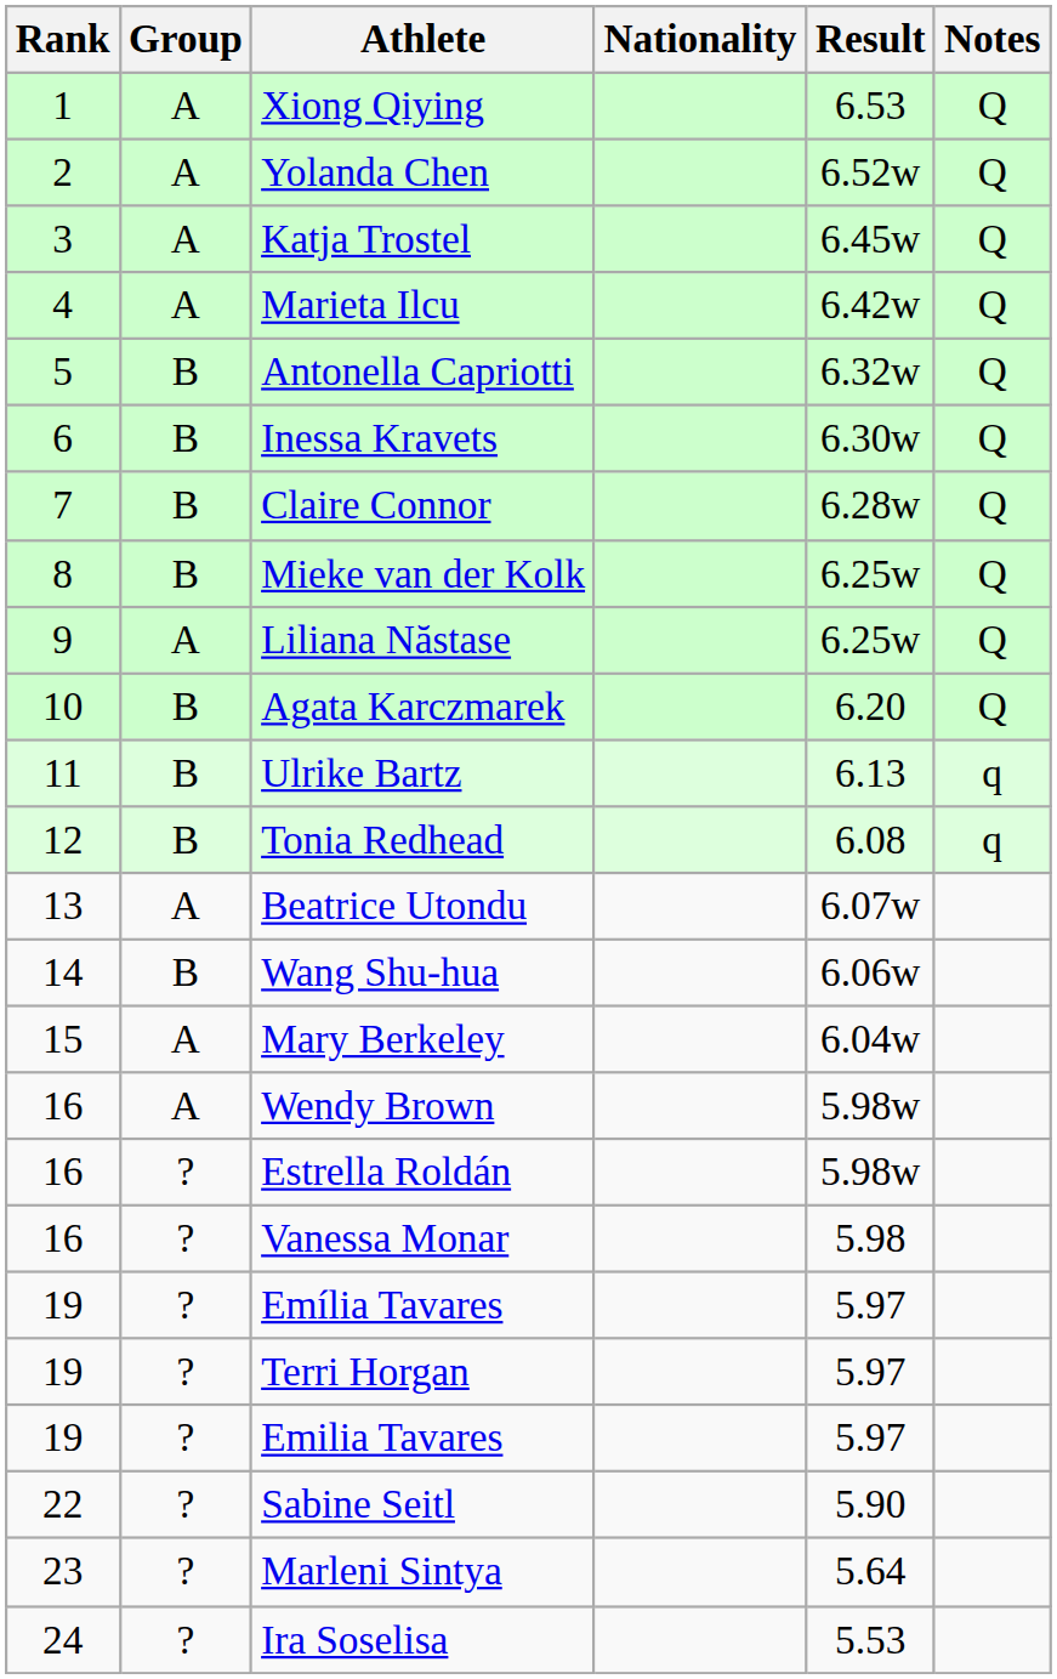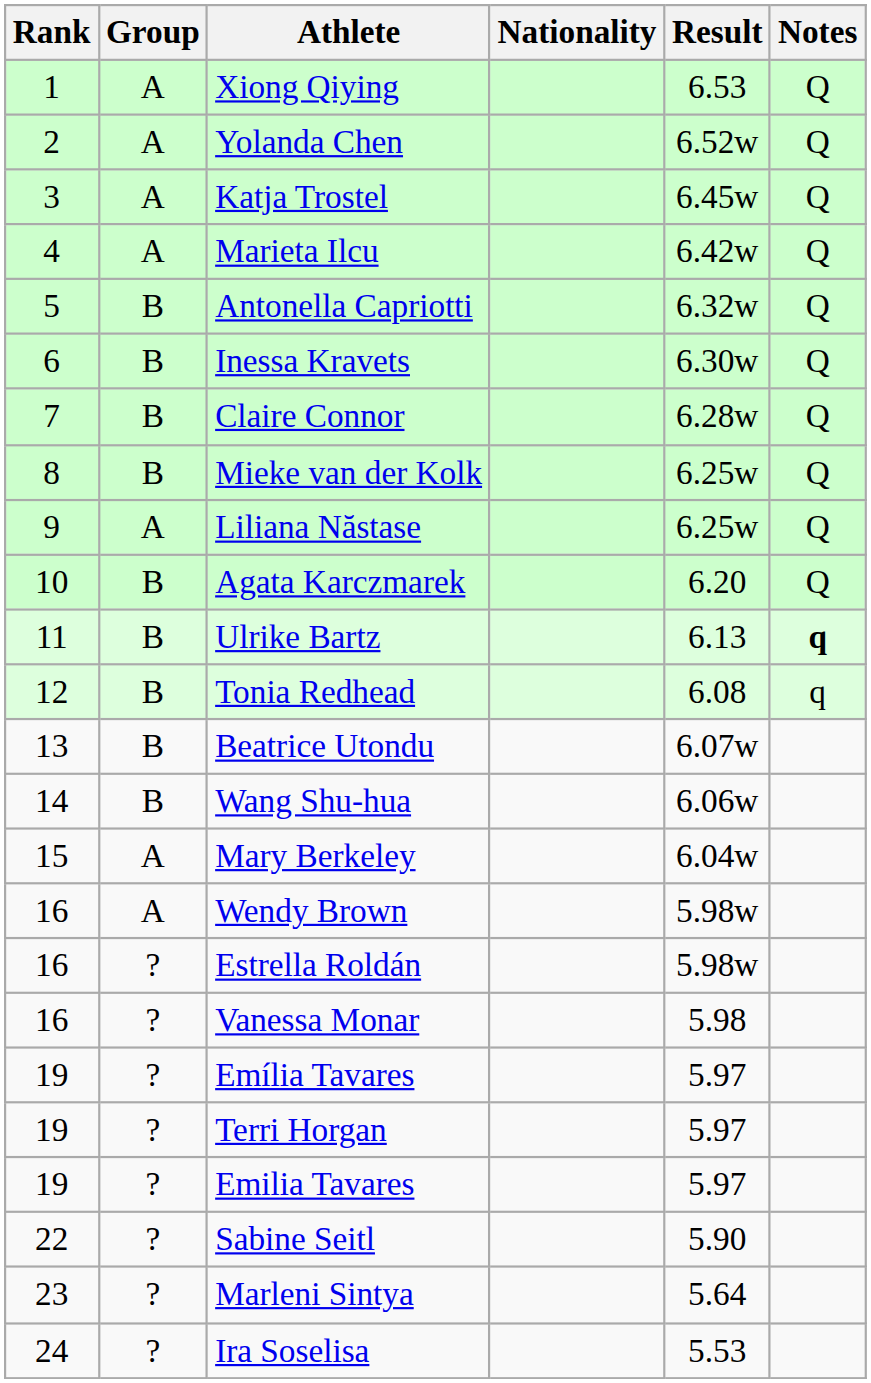Ulrike Bartz | Notes: normal -> bold
Beatrice Utondu | Group: A -> B
